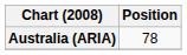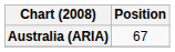Australia (ARIA) | Position: 78 -> 67
